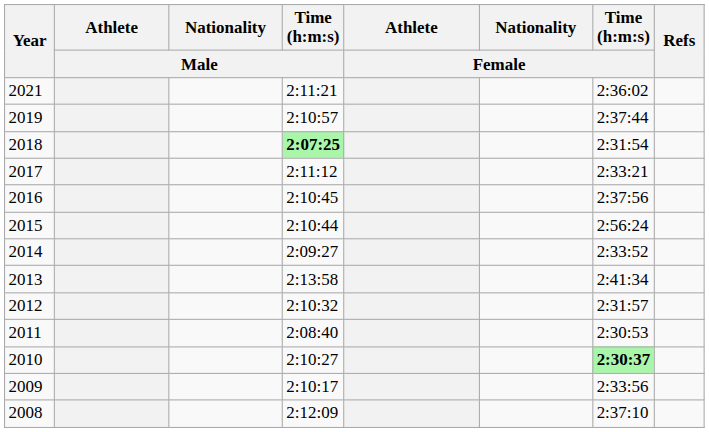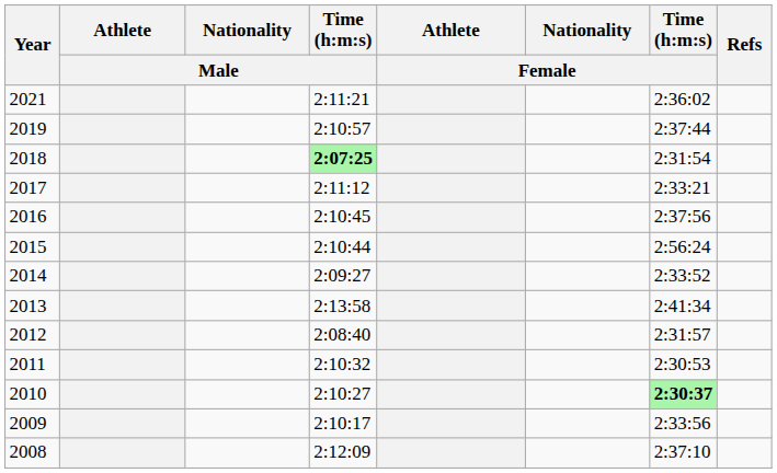2012 | Time (h:m:s) / Male: 2:10:32 -> 2:08:40
2011 | Time (h:m:s) / Male: 2:08:40 -> 2:10:32
